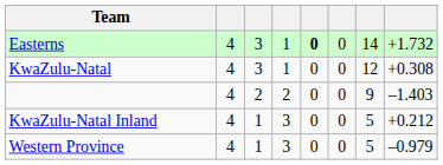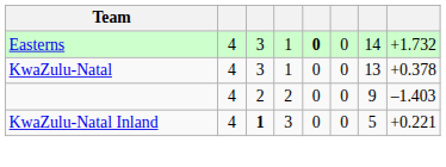KwaZulu-Natal | column 7: 12 -> 13
KwaZulu-Natal | column 8: +0.308 -> +0.378
KwaZulu-Natal Inland | column 3: normal -> bold
KwaZulu-Natal Inland | column 8: +0.212 -> +0.221
- row: Western Province | 4 | 1 | 3 | 0 | 0 | 5 | –0.979
